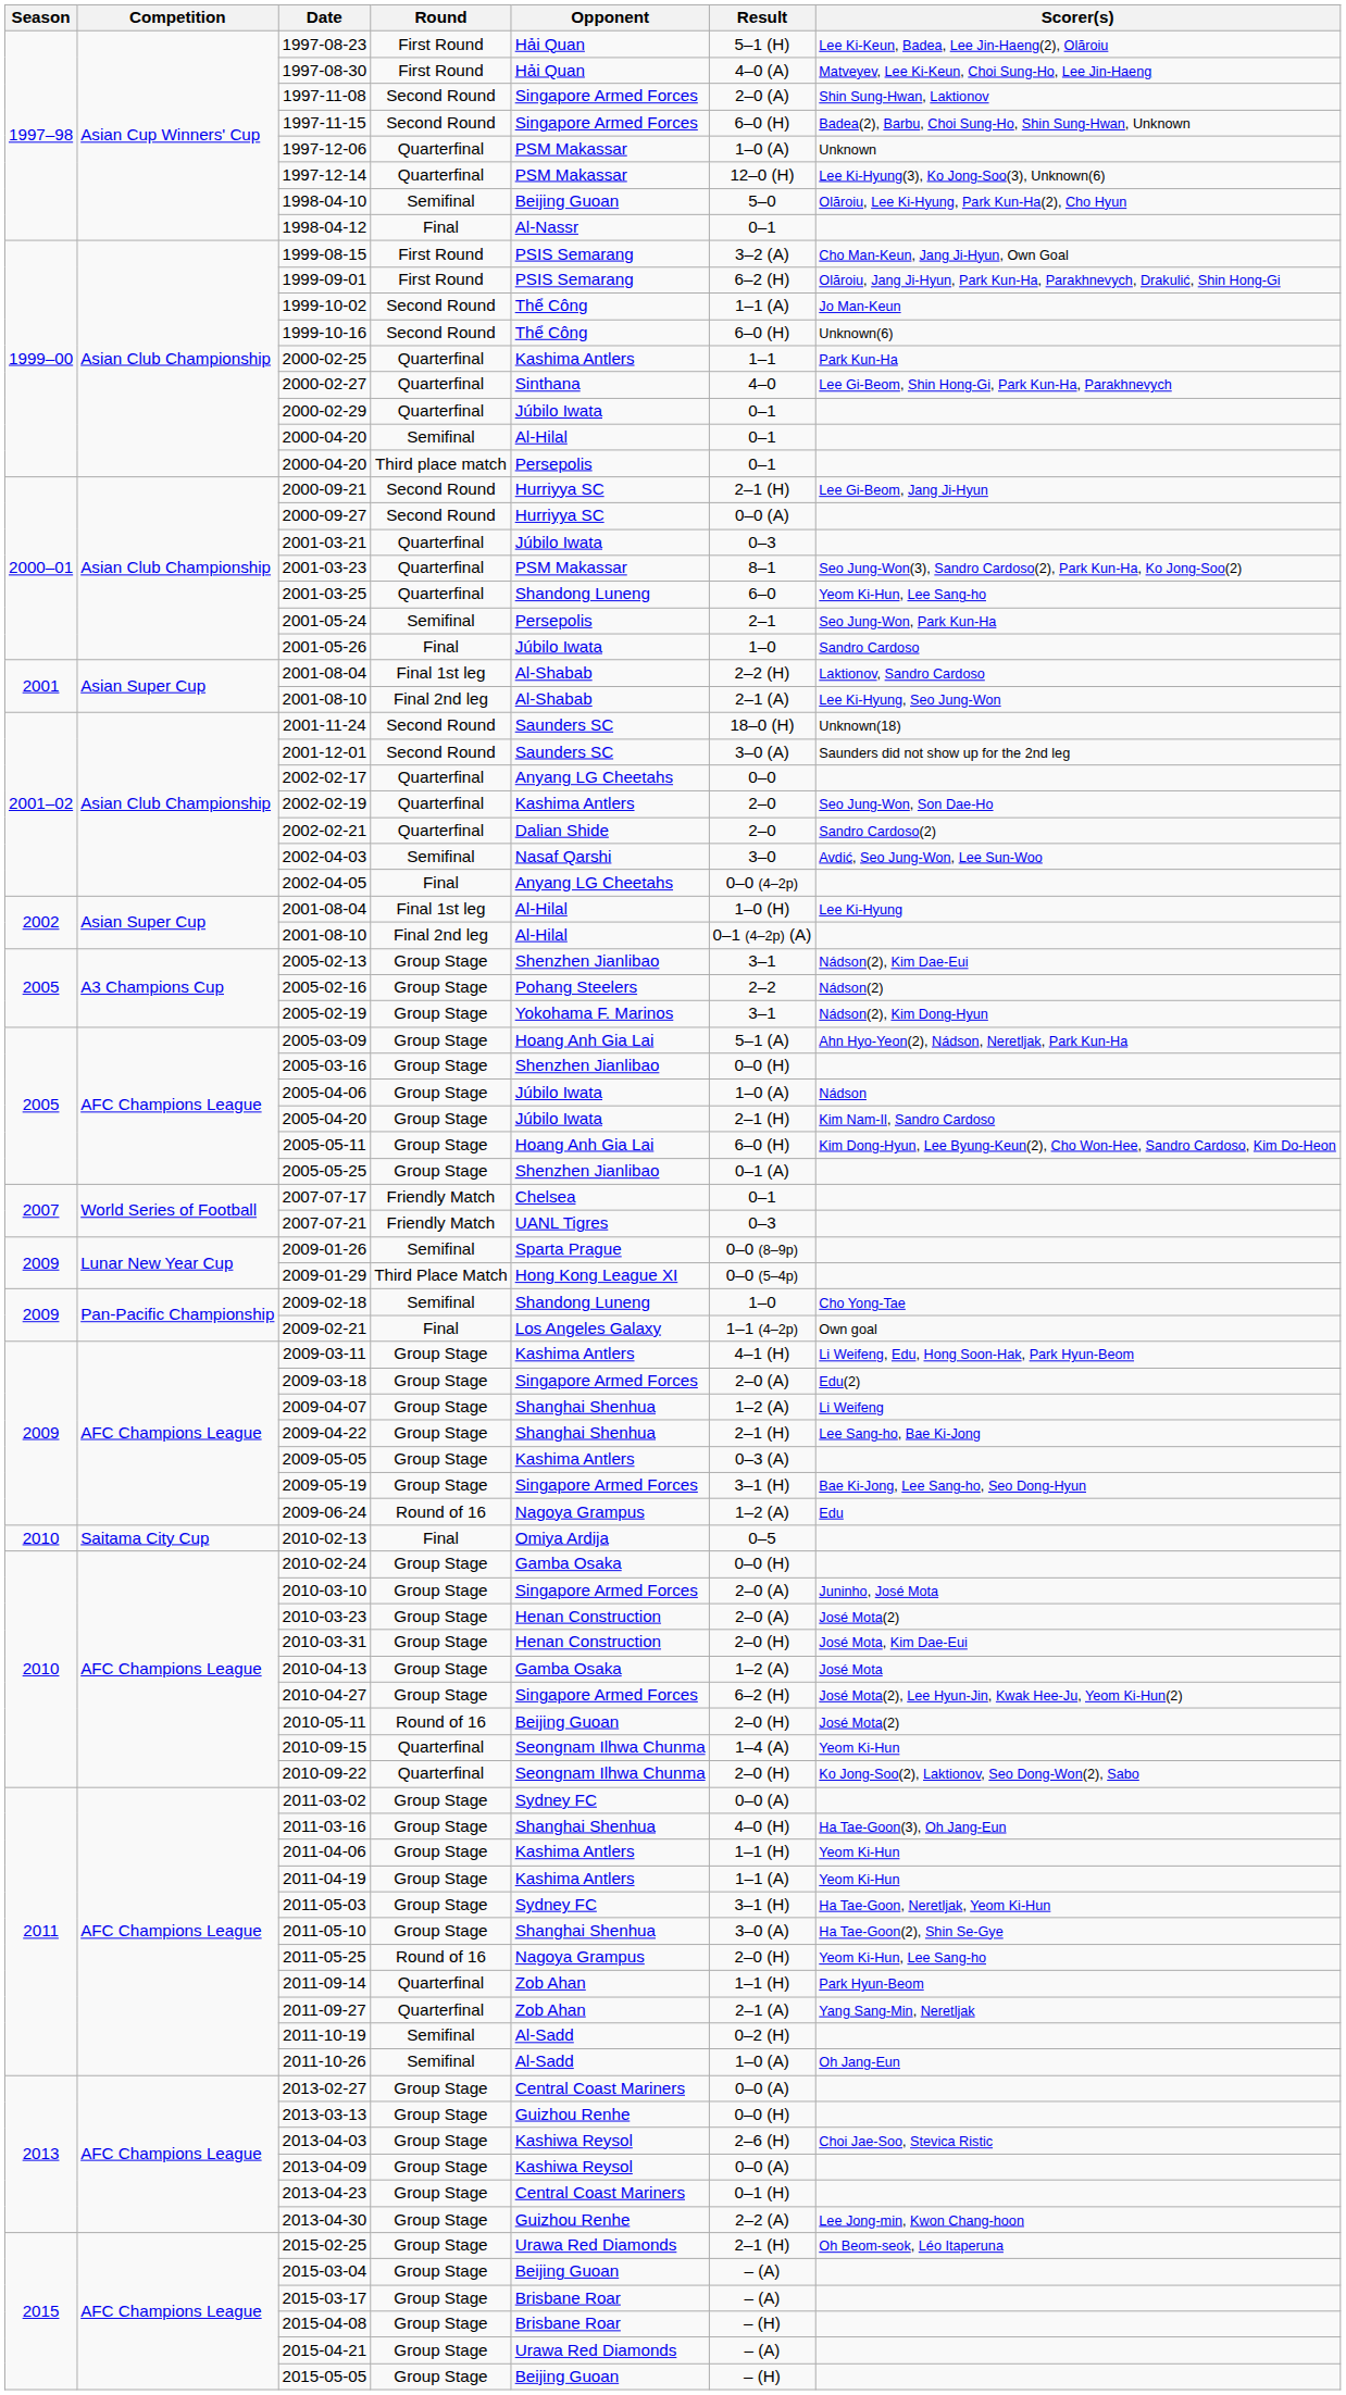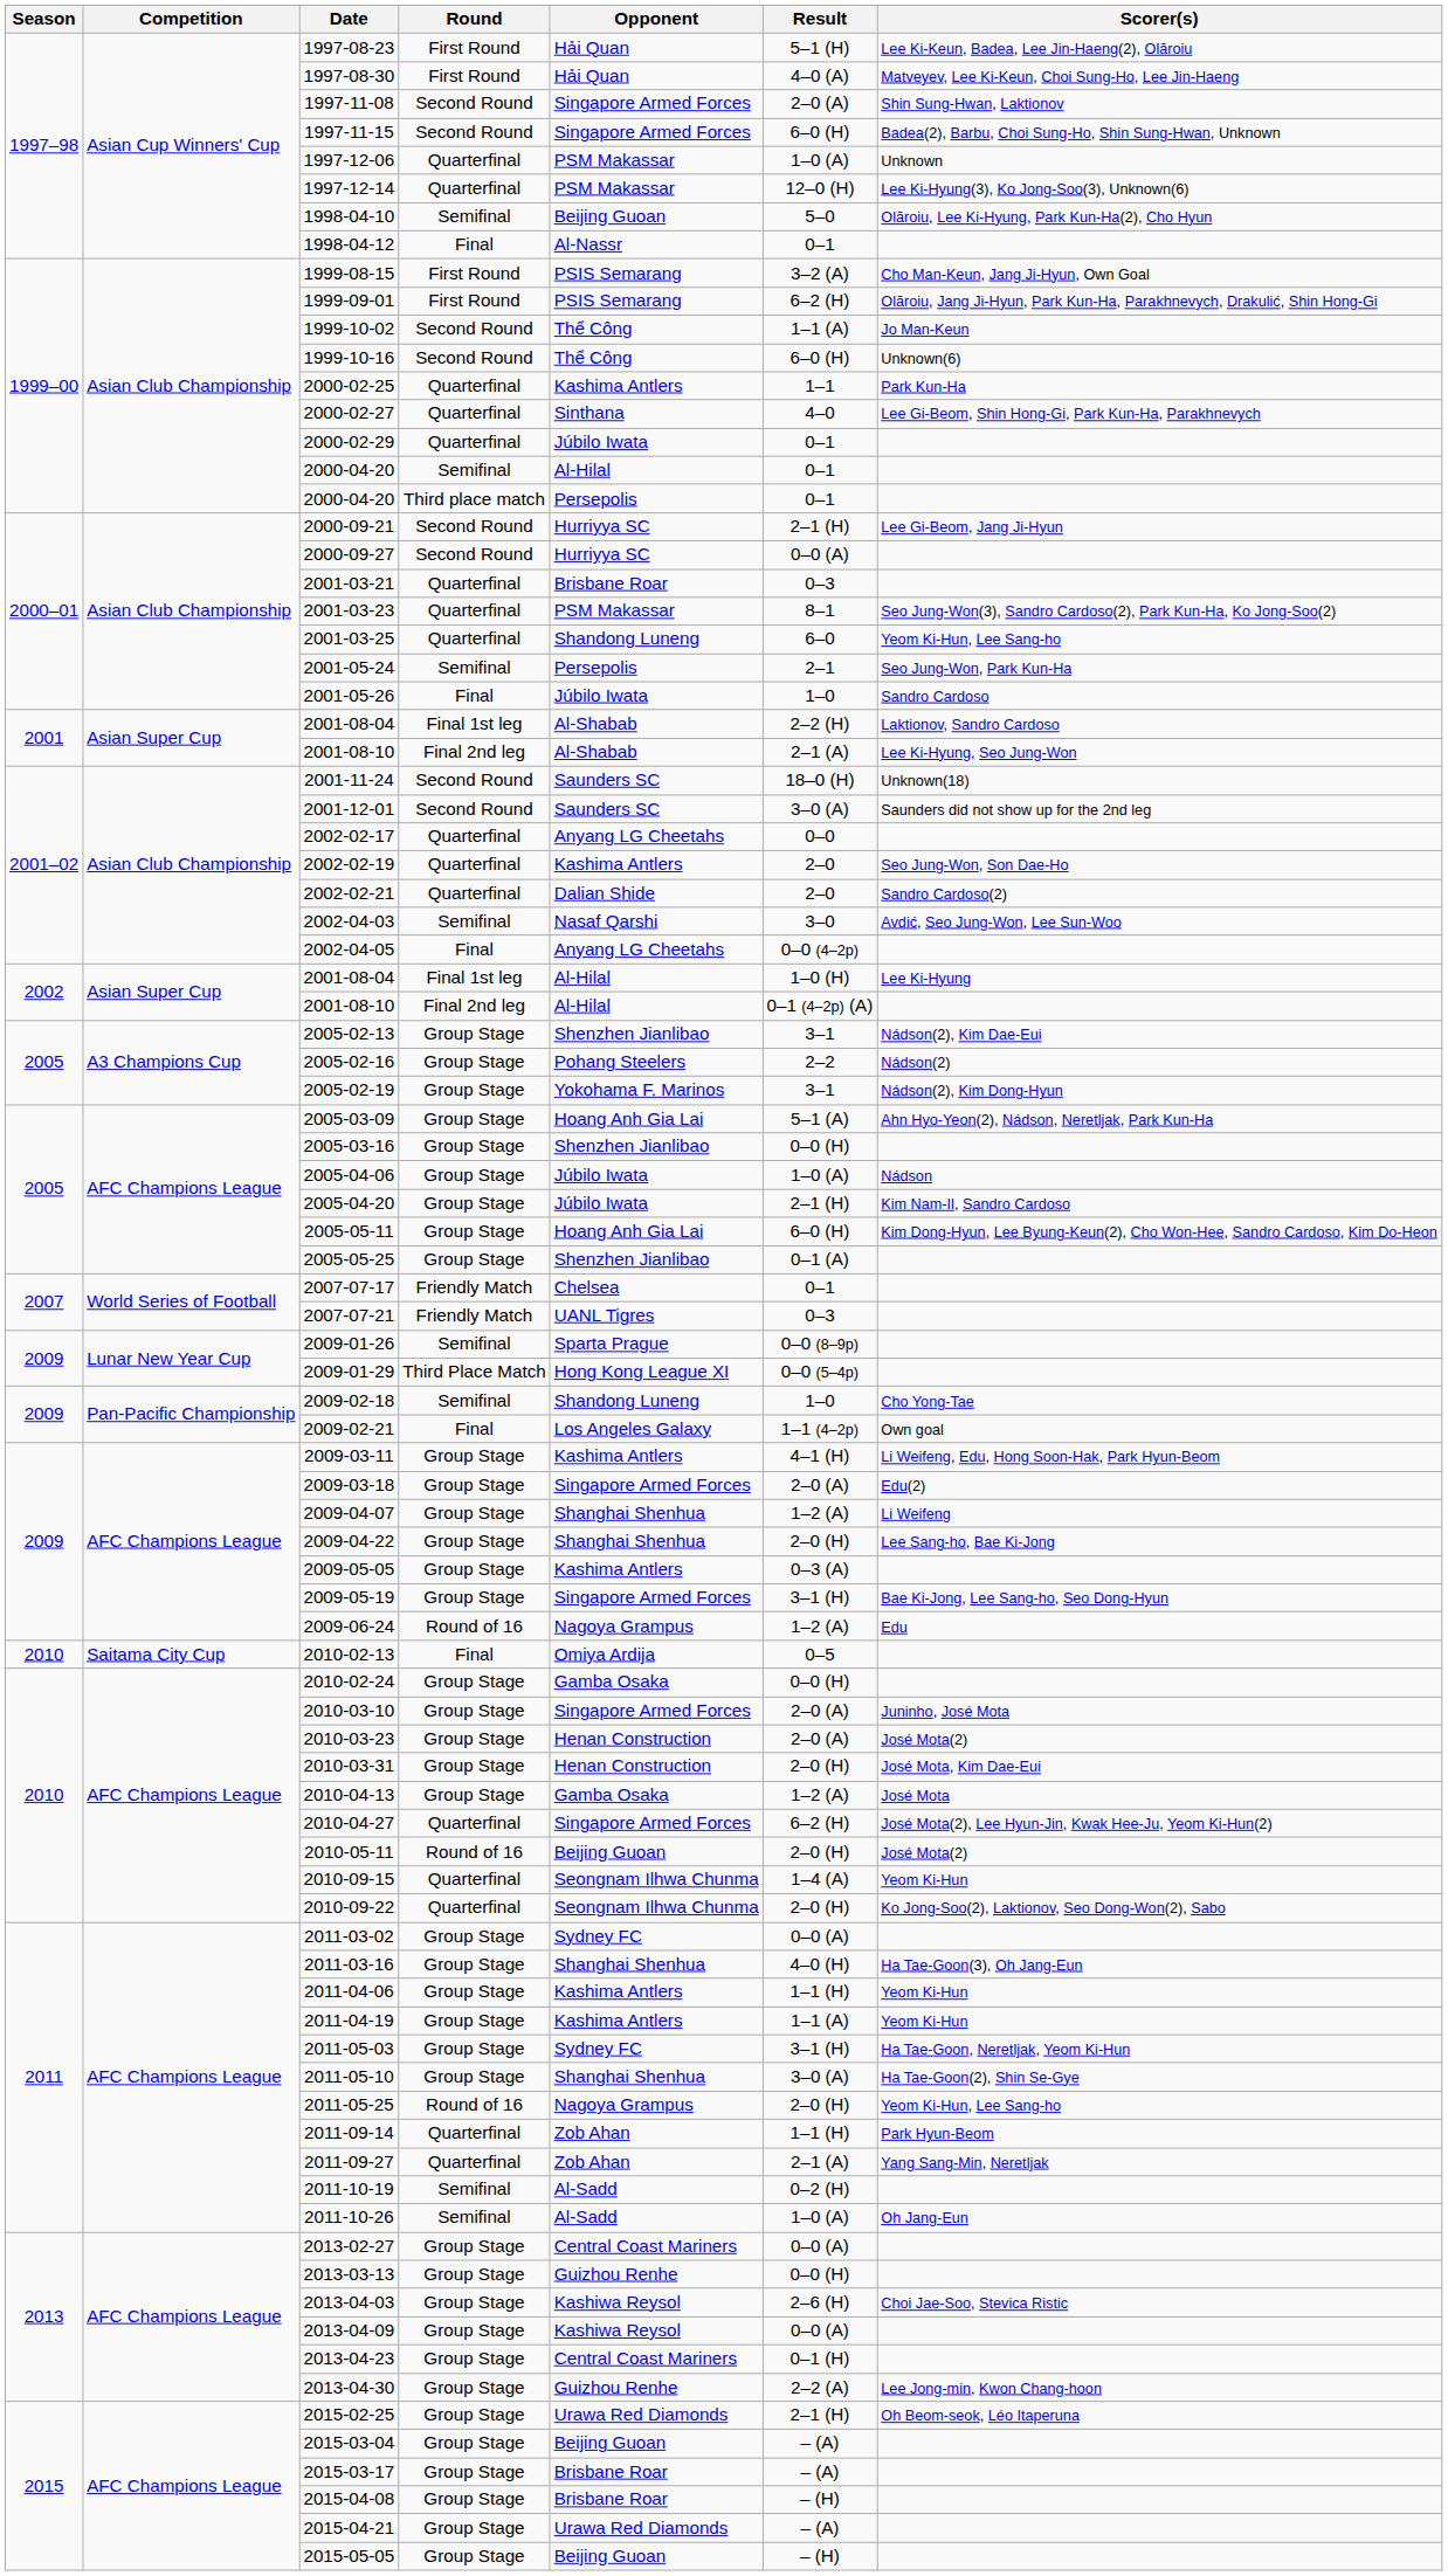2001-03-21 | Opponent: Júbilo Iwata -> Brisbane Roar
2009-04-22 | Result: 2–1 (H) -> 2–0 (H)
2010-04-27 | Round: Group Stage -> Quarterfinal
